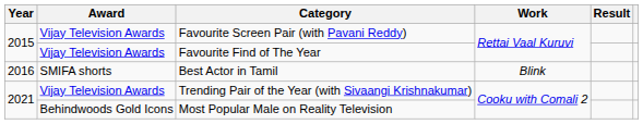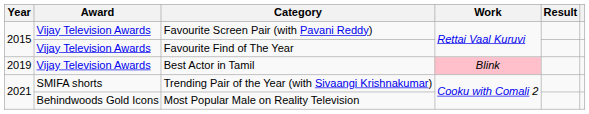Best Actor in Tamil | Year: 2016 -> 2019
Best Actor in Tamil | Award: SMIFA shorts -> Vijay Television Awards
Best Actor in Tamil | Work: no background -> pink background
Trending Pair of the Year (with Sivaangi Krishnakumar) | Award: Vijay Television Awards -> SMIFA shorts
